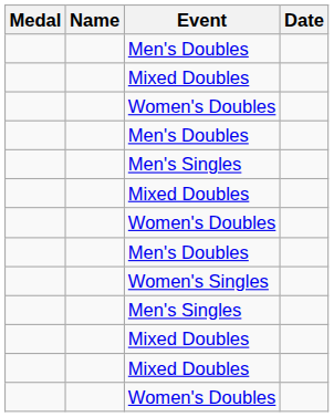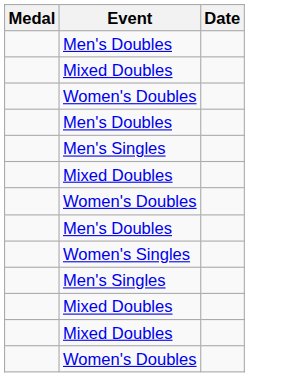- column: Name
